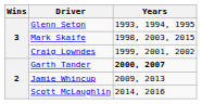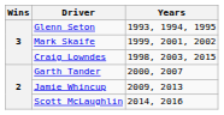Mark Skaife | Years: 1998, 2003, 2015 -> 1999, 2001, 2002
Craig Lowndes | Years: 1999, 2001, 2002 -> 1998, 2003, 2015
Garth Tander | Years: bold -> normal
